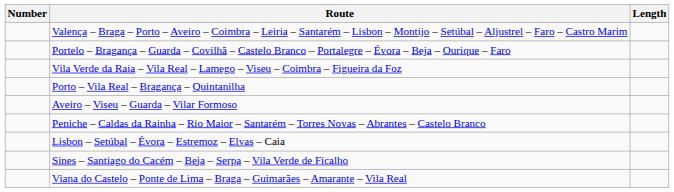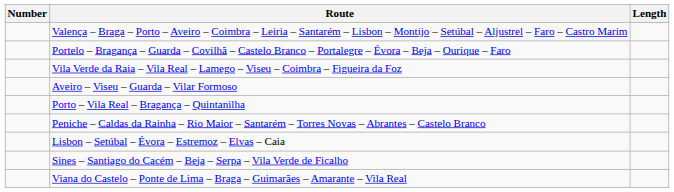rows swapped: Porto – Vila Real – Bragança – Quintanilha <-> Aveiro – Viseu – Guarda – Vilar Formoso
